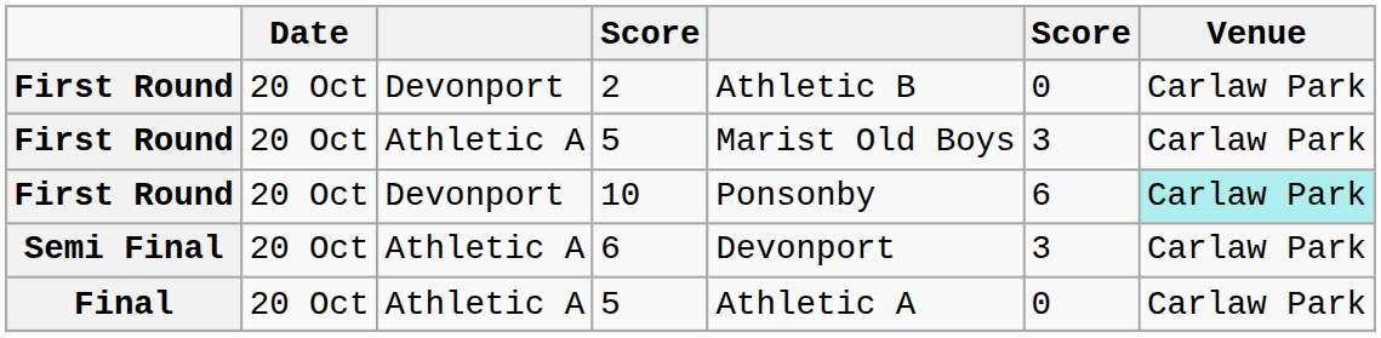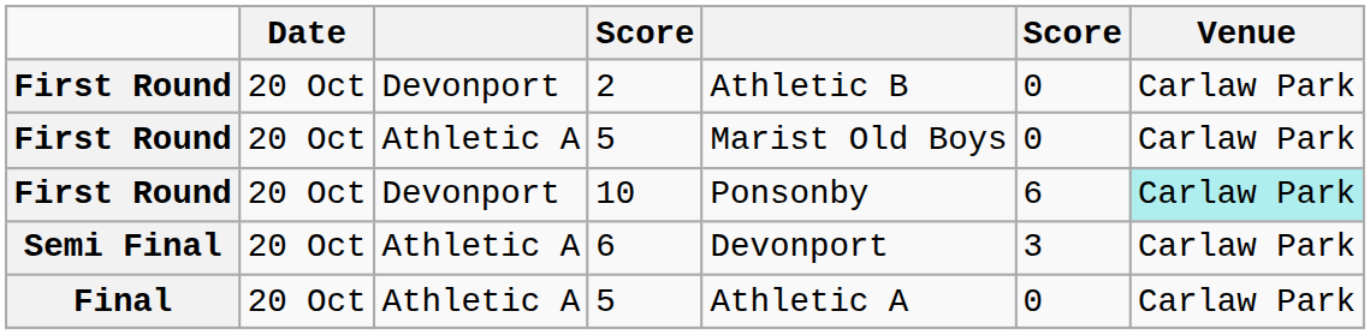First Round / 5 | column 6: 3 -> 0
